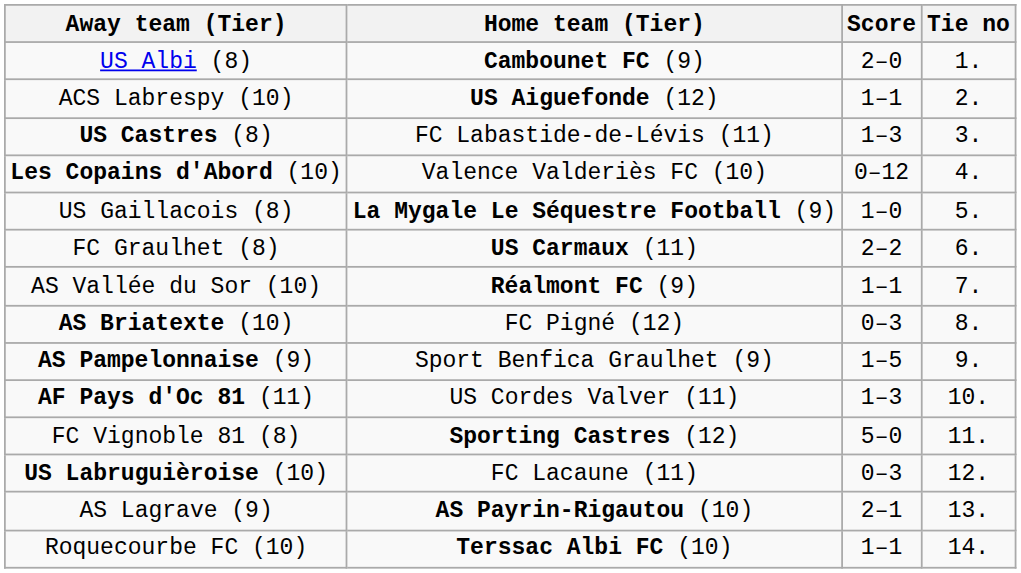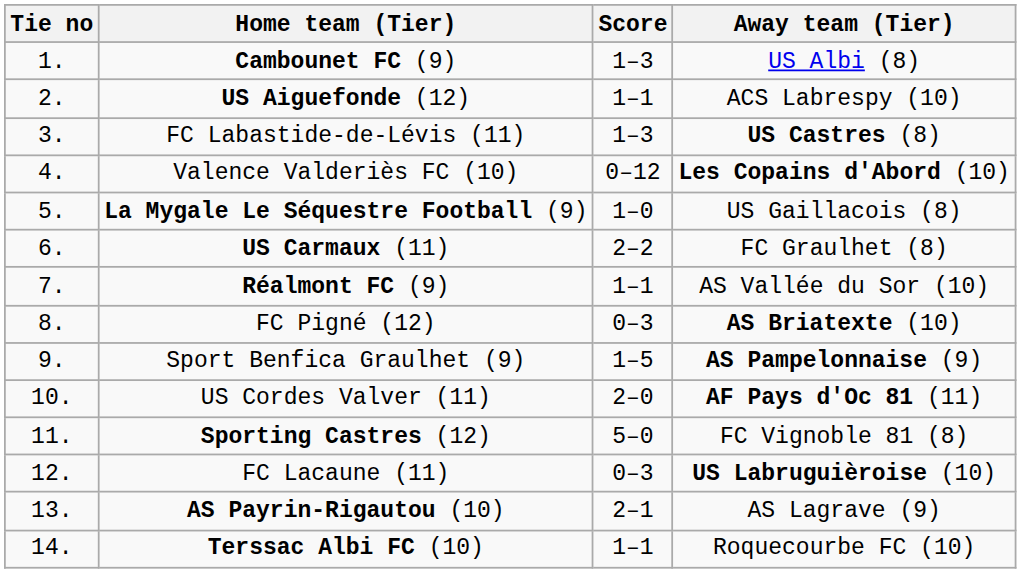columns swapped: Tie no <-> Away team (Tier)
Cambounet FC (9) | Score: 2–0 -> 1–3
US Cordes Valver (11) | Score: 1–3 -> 2–0
